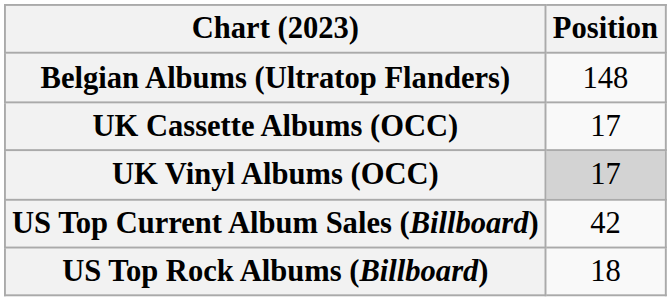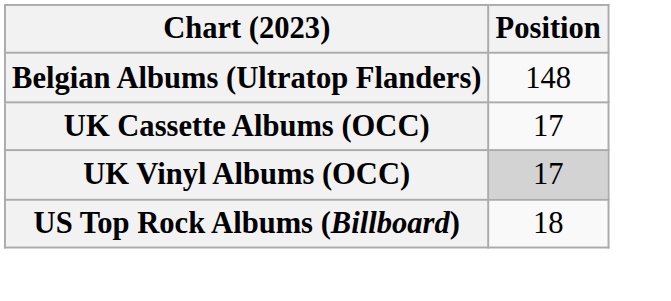- row: US Top Current Album Sales (Billboard) | 42
